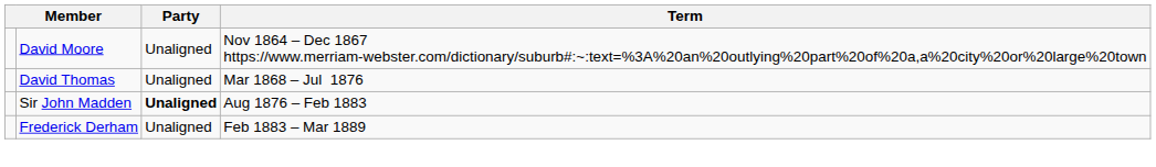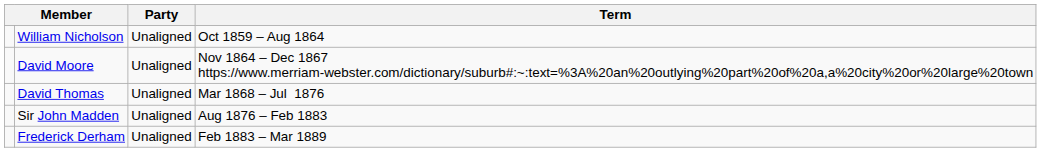+ row: William Nicholson | Unaligned | Oct 1859 – Aug 1864
Sir John Madden | Party: bold -> normal
